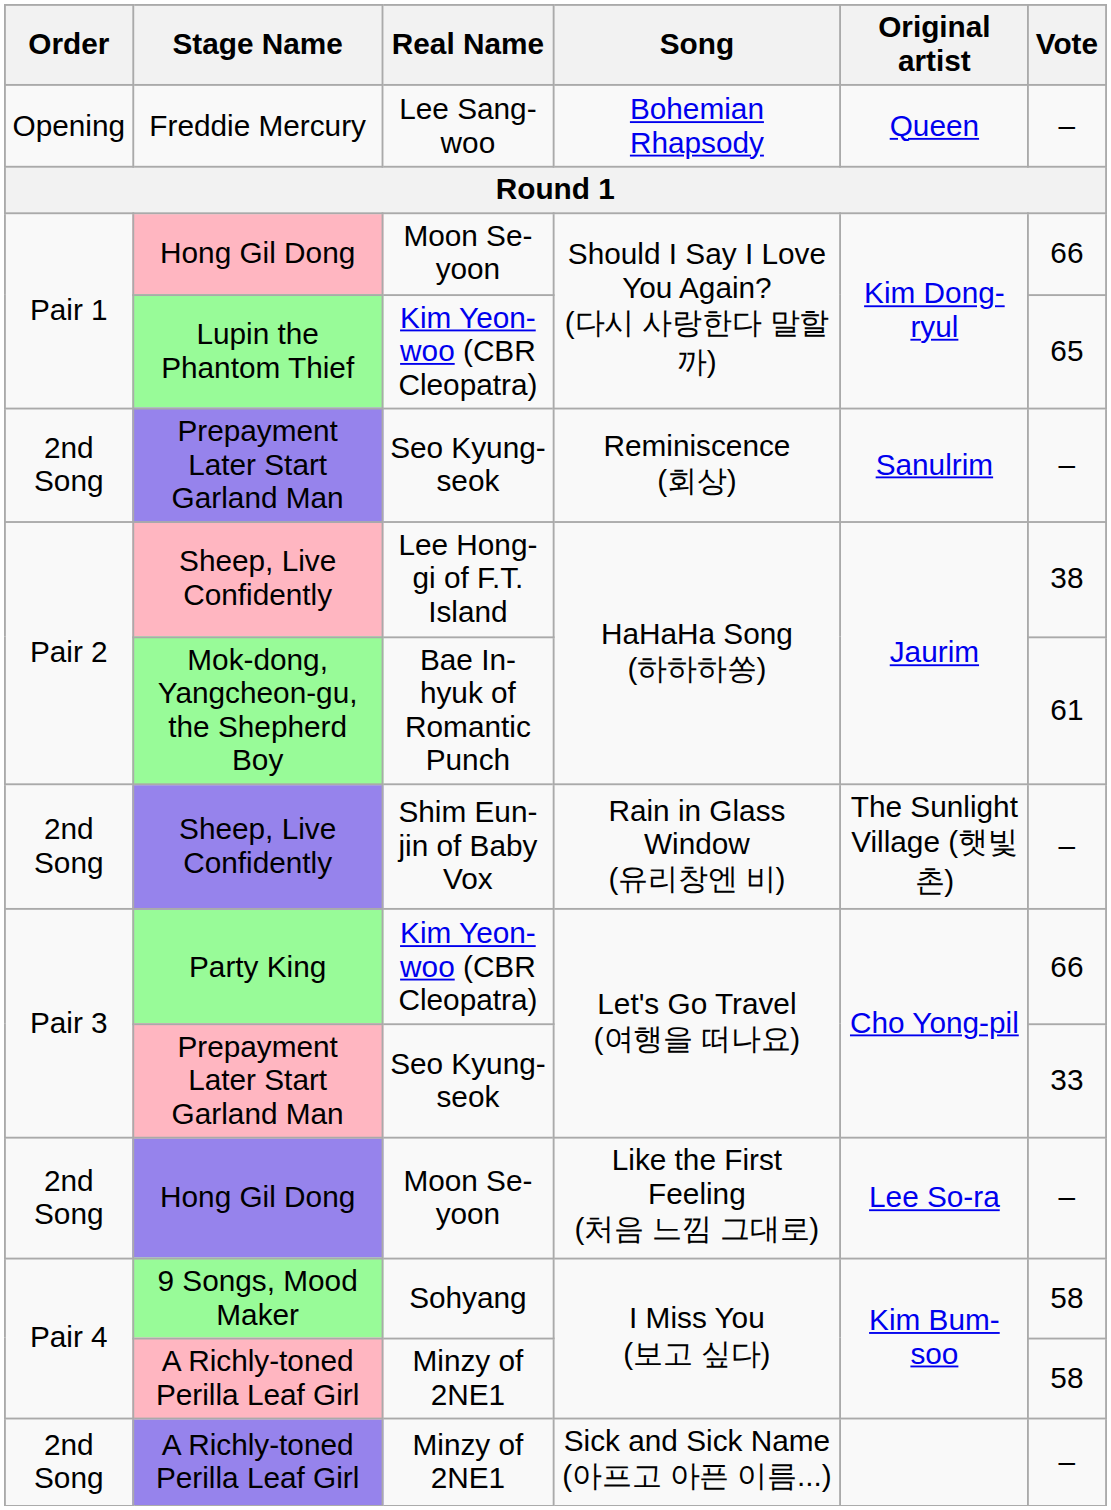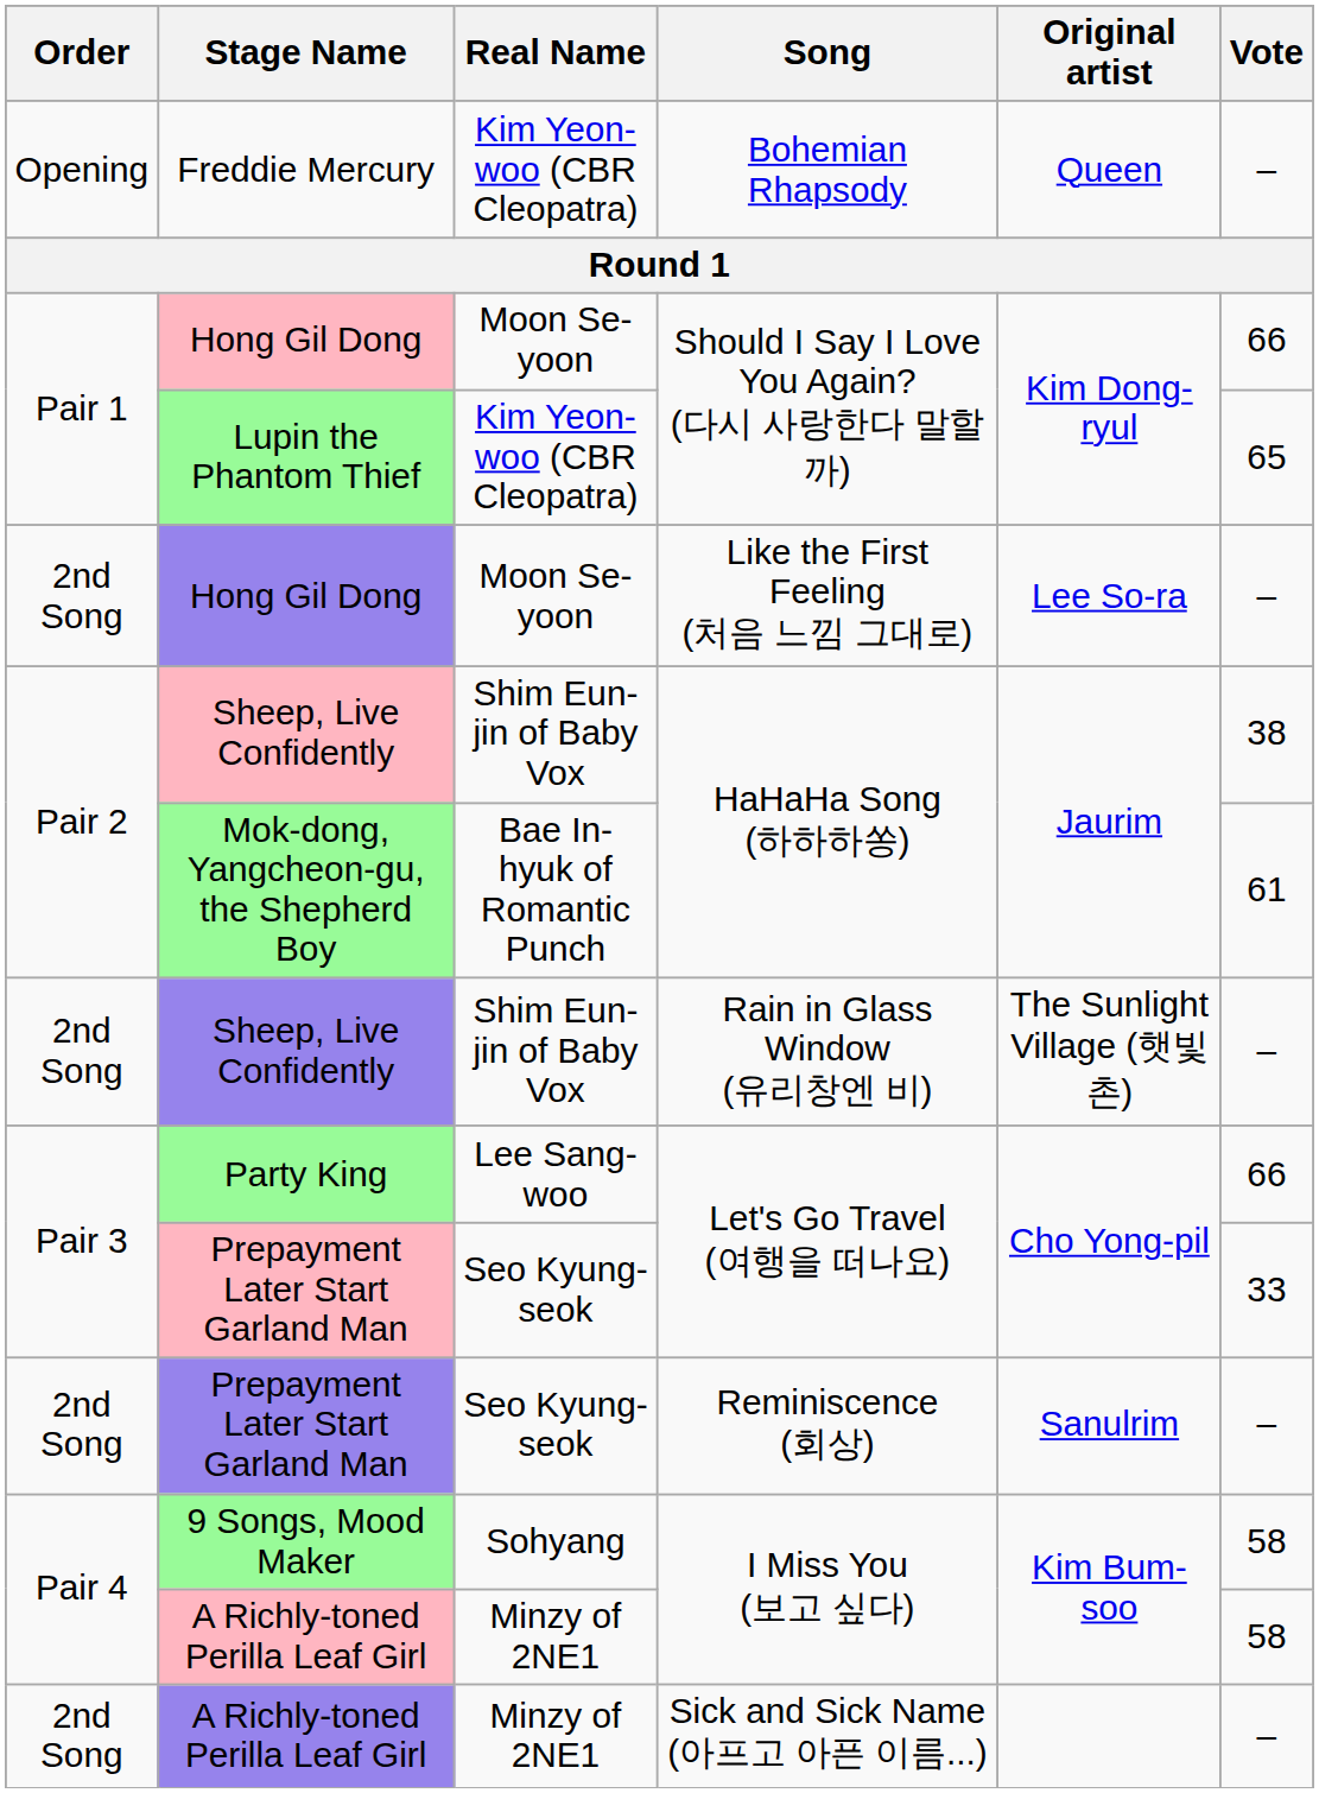Freddie Mercury | Real Name: Lee Sang-woo -> Kim Yeon-woo (CBR Cleopatra)
rows swapped: Hong Gil Dong / Like the First Feeling (처음 느낌 그대로) <-> Prepayment Later Start Garland Man / Reminiscence (회상)
Sheep, Live Confidently / HaHaHa Song (하하하쏭) | Real Name: Lee Hong-gi of F.T. Island -> Shim Eun-jin of Baby Vox
Party King | Real Name: Kim Yeon-woo (CBR Cleopatra) -> Lee Sang-woo
